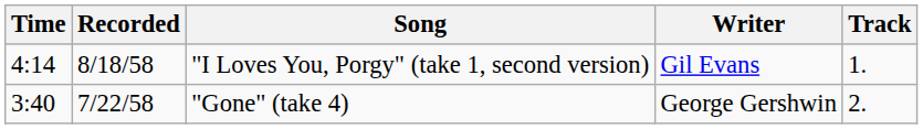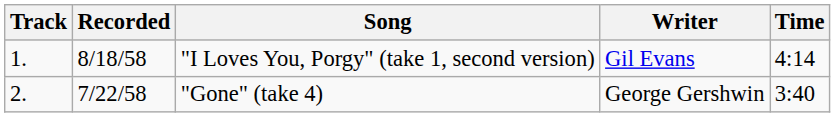columns swapped: Track <-> Time
